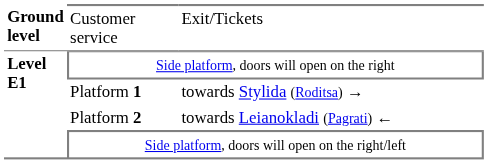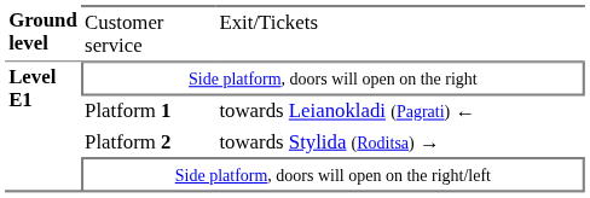Platform 1 | column 3: towards Stylida (Roditsa) → -> towards Leianokladi (Pagrati) ←
Platform 2 | column 3: towards Leianokladi (Pagrati) ← -> towards Stylida (Roditsa) →
